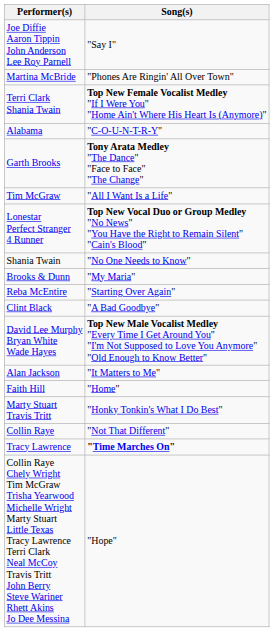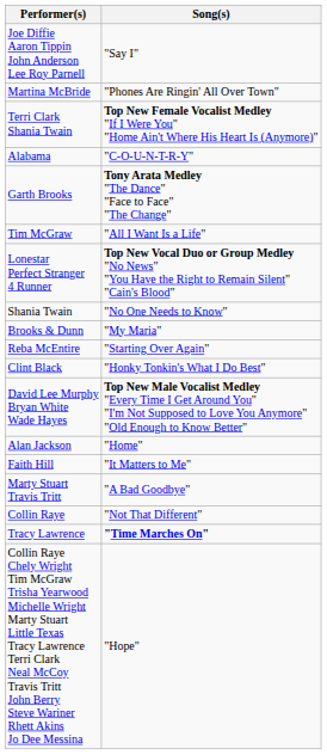Clint Black | Song(s): "A Bad Goodbye" -> "Honky Tonkin's What I Do Best"
Alan Jackson | Song(s): "It Matters to Me" -> "Home"
Faith Hill | Song(s): "Home" -> "It Matters to Me"
Marty Stuart Travis Tritt | Song(s): "Honky Tonkin's What I Do Best" -> "A Bad Goodbye"
